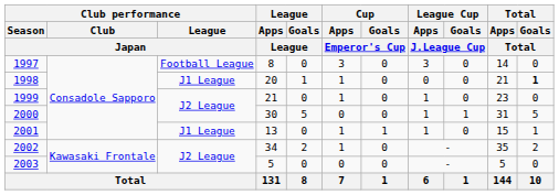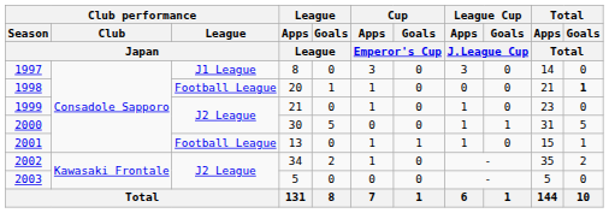1997 | Club performance / League / Japan: Football League -> J1 League
1998 | Club performance / League / Japan: J1 League -> Football League
2001 | Club performance / League / Japan: J1 League -> Football League
